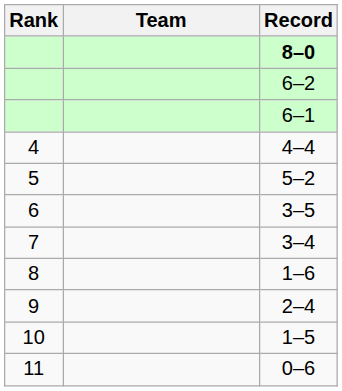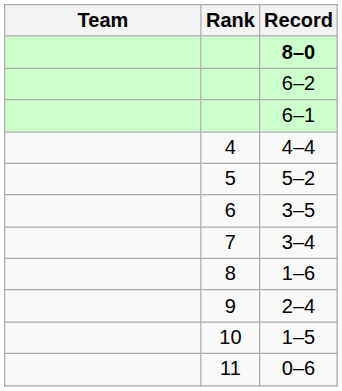columns swapped: Rank <-> Team
